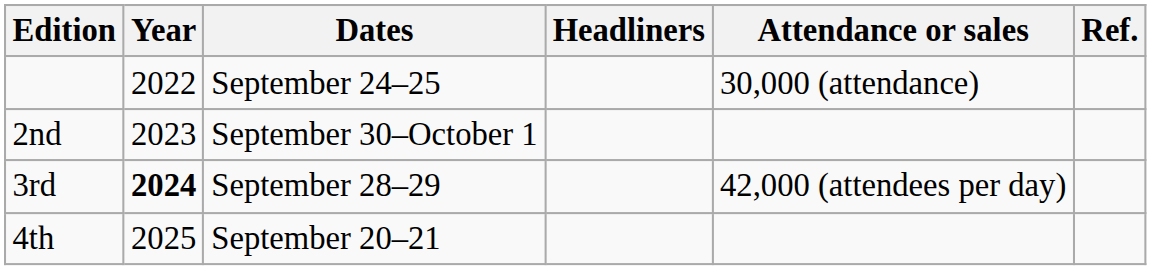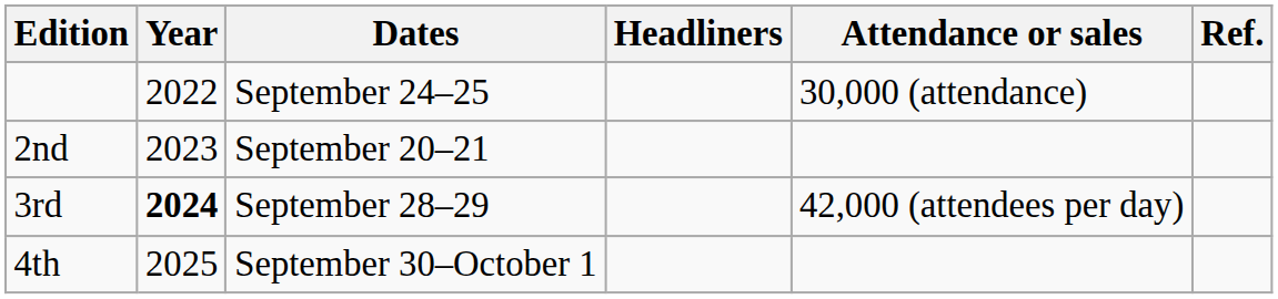2nd | Dates: September 30–October 1 -> September 20–21
4th | Dates: September 20–21 -> September 30–October 1
